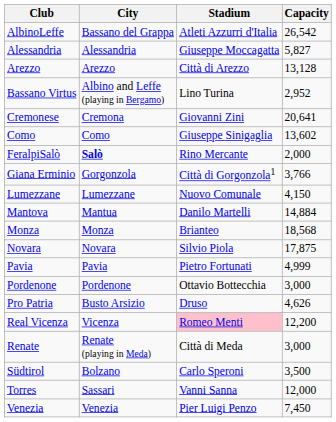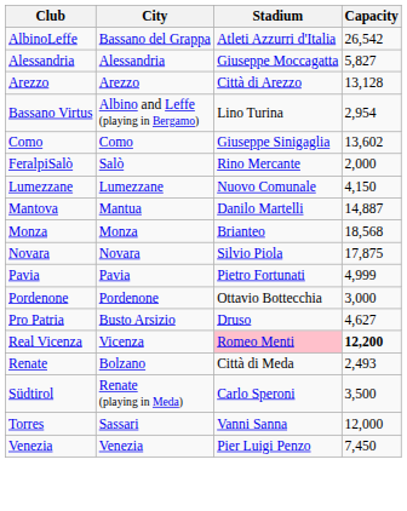Bassano Virtus | Capacity: 2,952 -> 2,954
- row: Cremonese | Cremona | Giovanni Zini | 20,641
FeralpiSalò | City: bold -> normal
- row: Giana Erminio | Gorgonzola | Città di Gorgonzola1 | 3,766
Mantova | Capacity: 14,884 -> 14,887
Pro Patria | Capacity: 4,626 -> 4,627
Real Vicenza | Capacity: normal -> bold
Renate | City: Renate (playing in Meda) -> Bolzano
Renate | Capacity: 3,000 -> 2,493
Südtirol | City: Bolzano -> Renate (playing in Meda)
